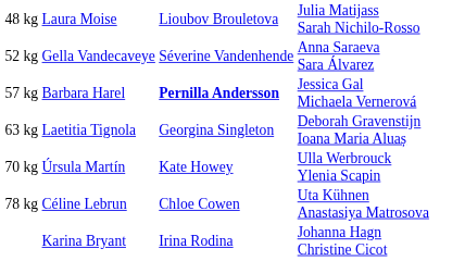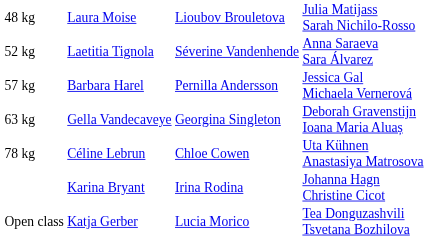52 kg | column 2: Gella Vandecaveye -> Laetitia Tignola
57 kg | column 3: bold -> normal
63 kg | column 2: Laetitia Tignola -> Gella Vandecaveye
- row: 70 kg | Úrsula Martín | Kate Howey | Ulla Werbrouck Ylenia Scapin
+ row: Open class | Katja Gerber | Lucia Morico | Tea Donguzashvili Tsvetana Bozhilova
